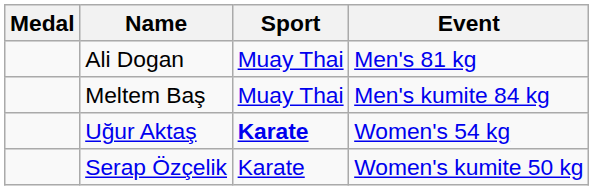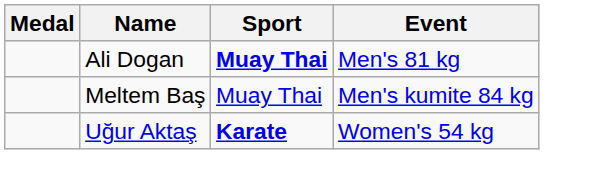Ali Dogan | Sport: normal -> bold
- row: Serap Özçelik | Karate | Women's kumite 50 kg
